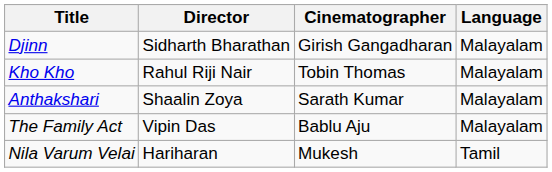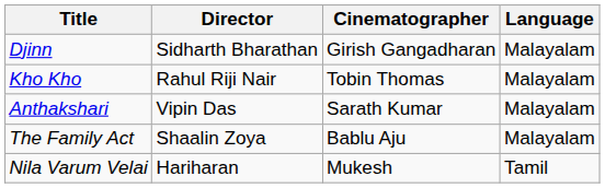Anthakshari | Director: Shaalin Zoya -> Vipin Das
The Family Act | Director: Vipin Das -> Shaalin Zoya
